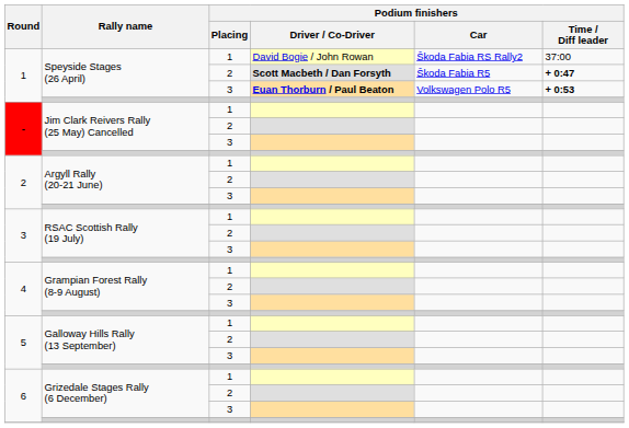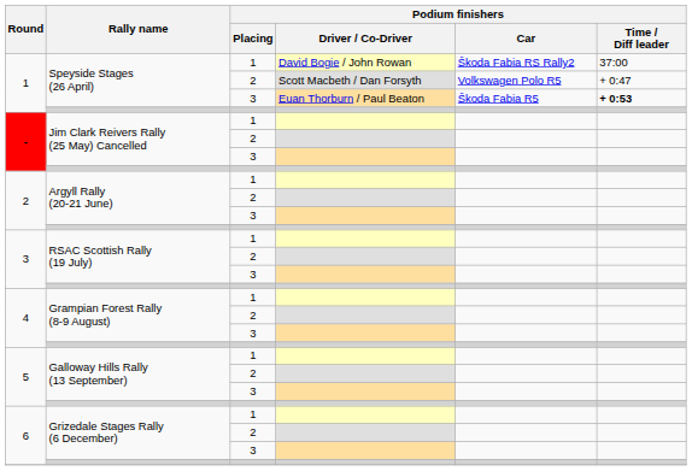Speyside Stages (26 April) / 2 | Podium finishers / Driver / Co-Driver: bold -> normal
Speyside Stages (26 April) / 2 | Podium finishers / Car: Škoda Fabia R5 -> Volkswagen Polo R5
Speyside Stages (26 April) / 2 | Podium finishers / Time / Diff leader: bold -> normal
Speyside Stages (26 April) / 3 | Podium finishers / Driver / Co-Driver: bold -> normal
Speyside Stages (26 April) / 3 | Podium finishers / Car: Volkswagen Polo R5 -> Škoda Fabia R5
